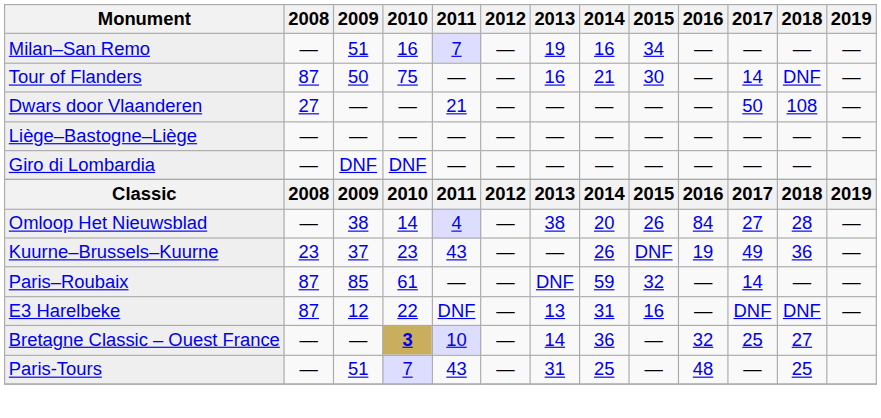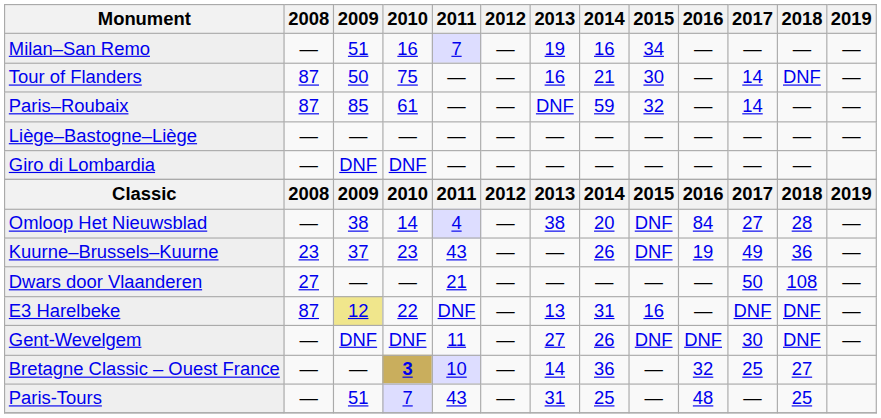rows swapped: Paris–Roubaix <-> Dwars door Vlaanderen
Omloop Het Nieuwsblad | 2015: 26 -> DNF
E3 Harelbeke | 2009: no background -> khaki background
+ row: Gent-Wevelgem | — | DNF | DNF | 11 | — | 27 | 26 | DNF | DNF | 30 | DNF | —
